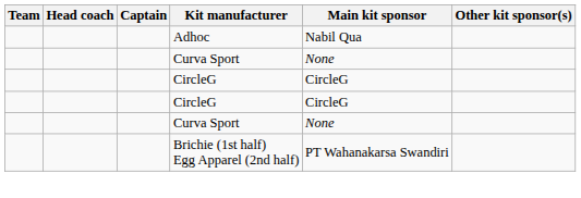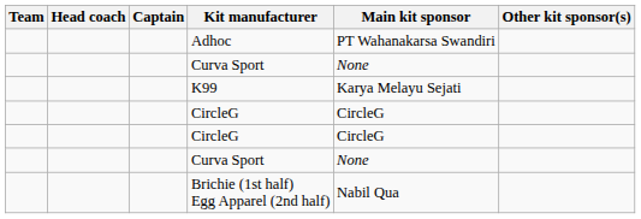Adhoc | Main kit sponsor: Nabil Qua -> PT Wahanakarsa Swandiri
+ row: K99 | Karya Melayu Sejati
Brichie (1st half) Egg Apparel (2nd half) | Main kit sponsor: PT Wahanakarsa Swandiri -> Nabil Qua
